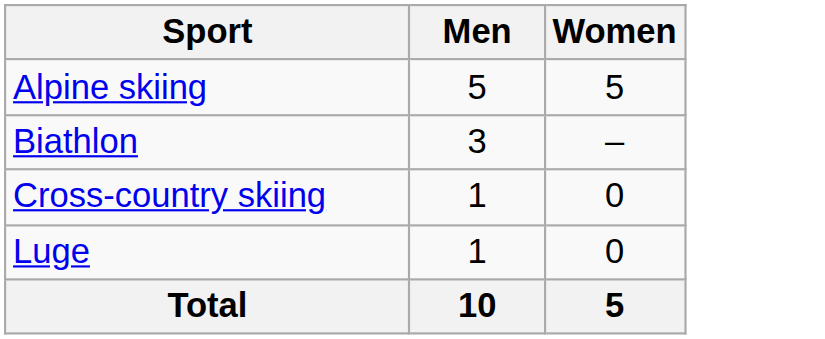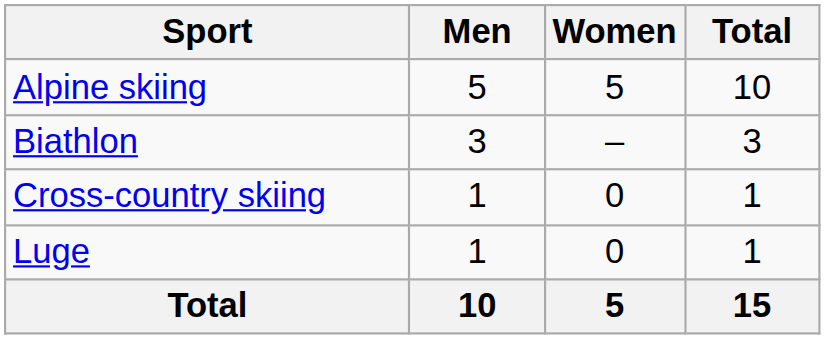+ column: Total | 10 | 3 | 1 | 1 | 15
